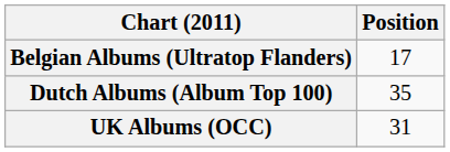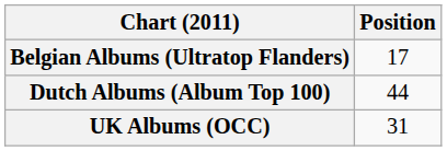Dutch Albums (Album Top 100) | Position: 35 -> 44
